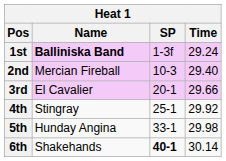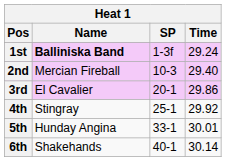3rd | Time: 29.66 -> 29.86
5th | Time: 29.98 -> 30.01
6th | SP: bold -> normal
